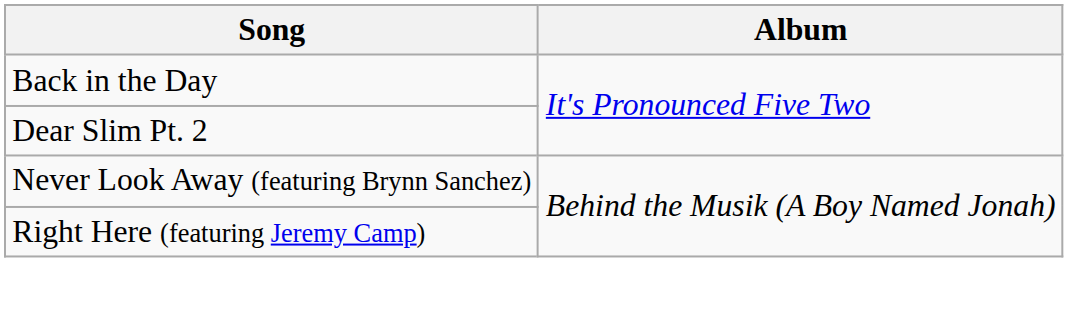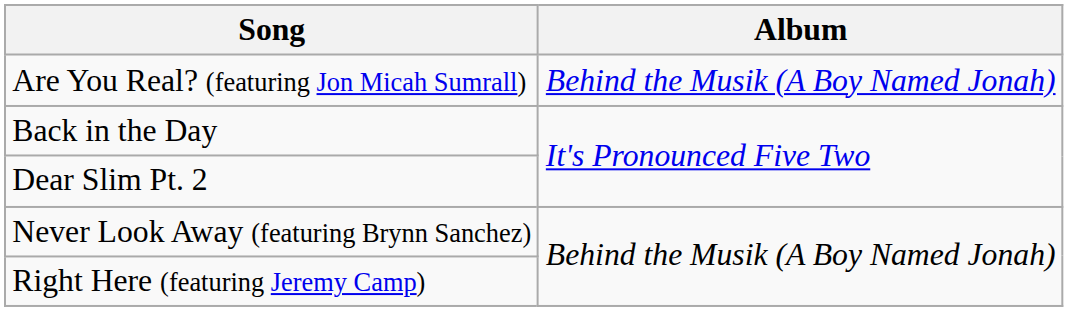+ row: Are You Real? (featuring Jon Micah Sumrall) | Behind the Musik (A Boy Named Jonah)
